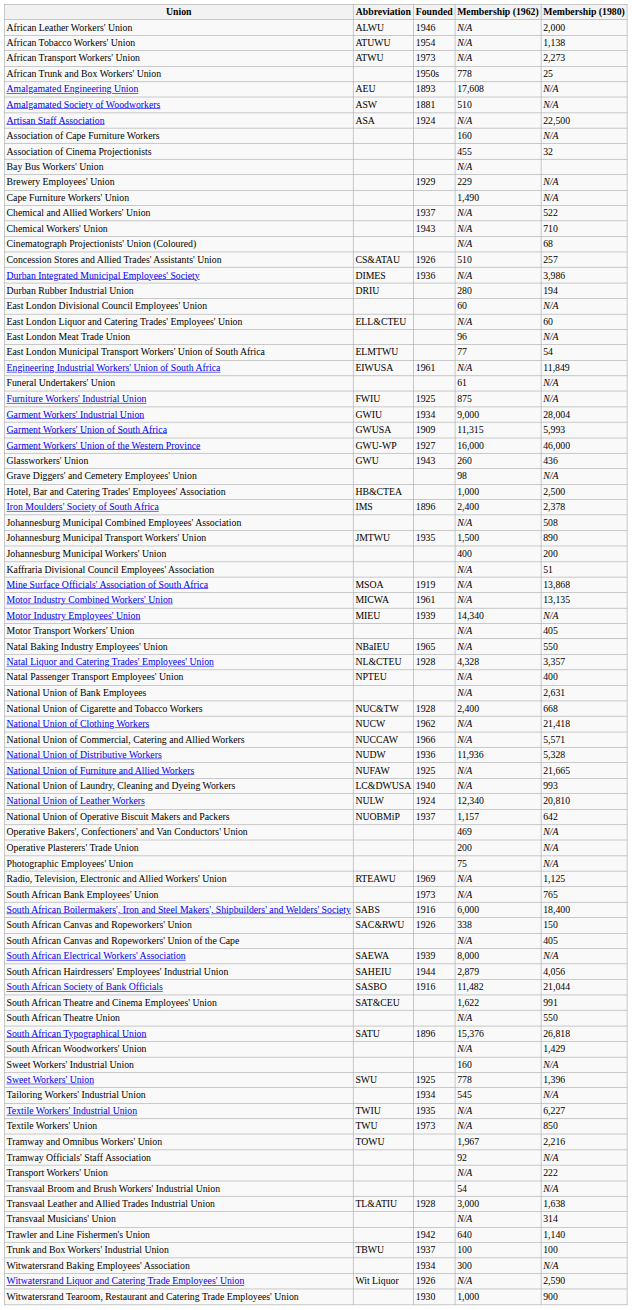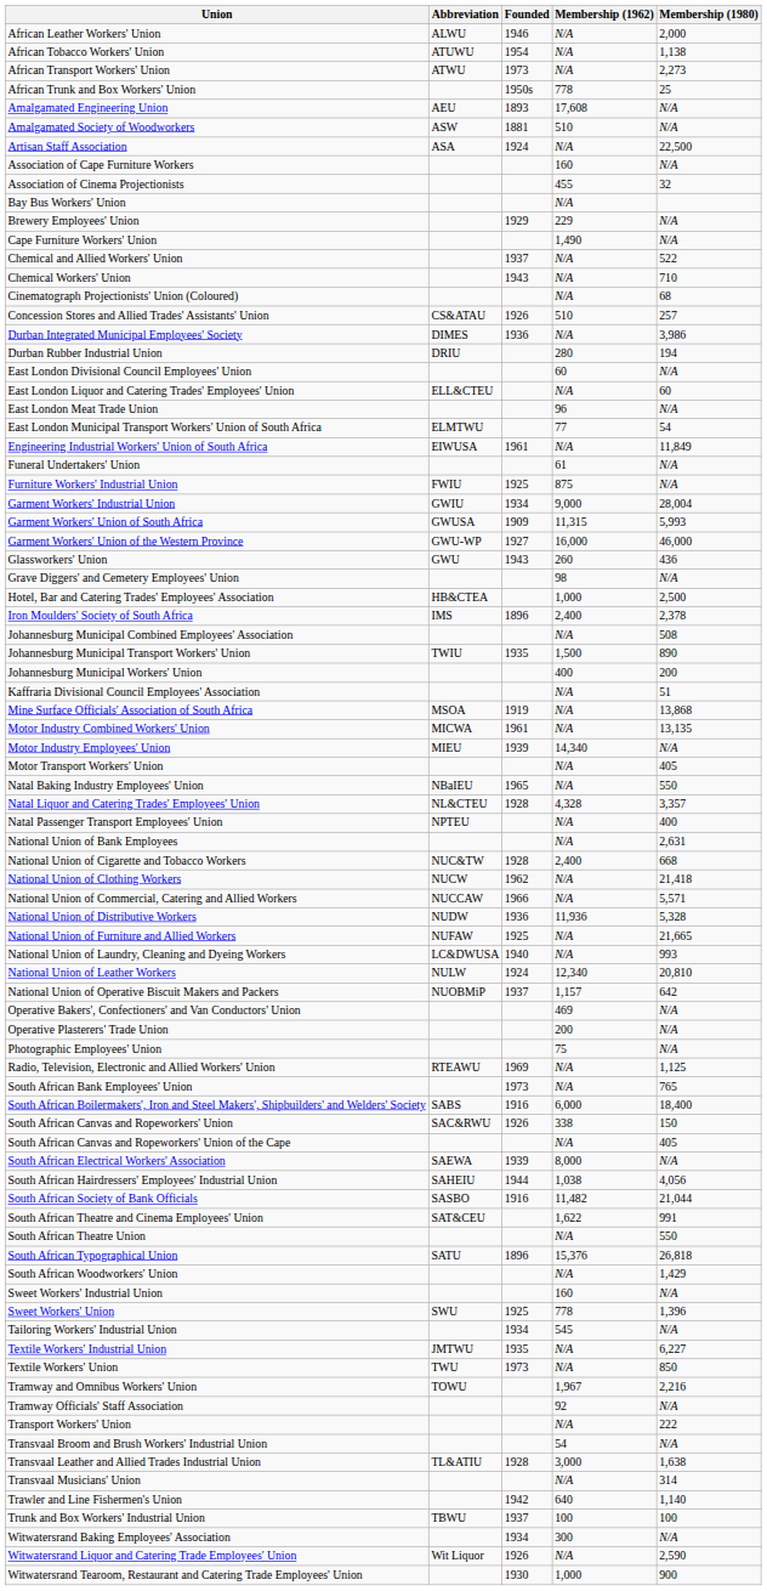Johannesburg Municipal Transport Workers' Union | Abbreviation: JMTWU -> TWIU
South African Hairdressers' Employees' Industrial Union | Membership (1962): 2,879 -> 1,038
Textile Workers' Industrial Union | Abbreviation: TWIU -> JMTWU
